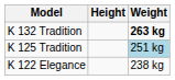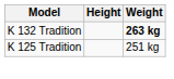K 125 Tradition | Weight: lightblue background -> no background
- row: K 122 Elegance | 238 kg
